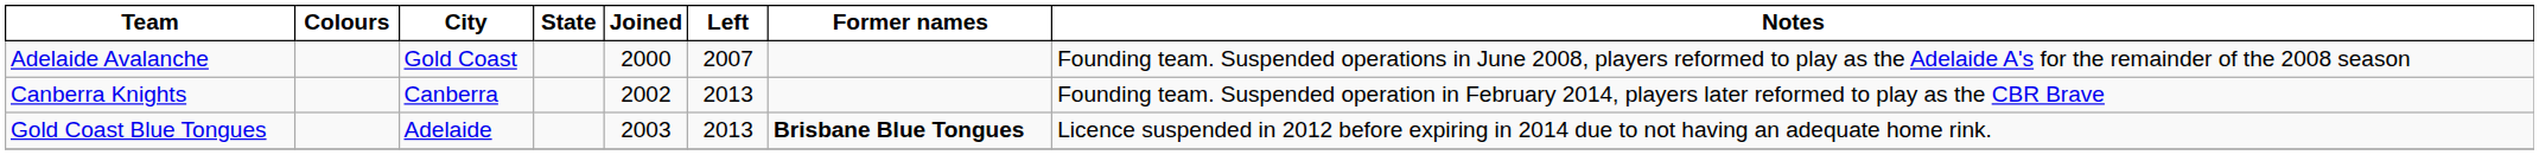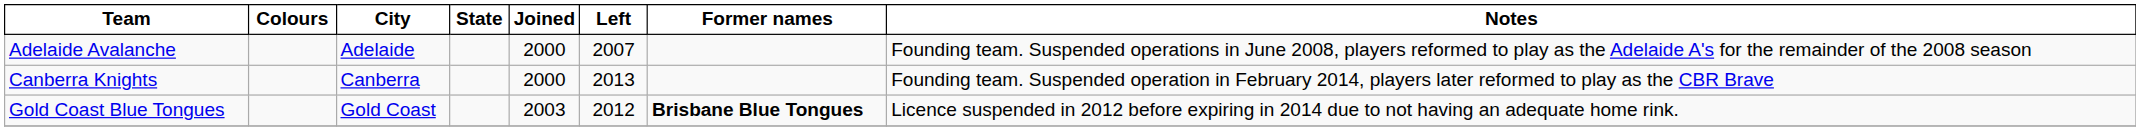Adelaide Avalanche | City: Gold Coast -> Adelaide
Canberra Knights | Joined: 2002 -> 2000
Gold Coast Blue Tongues | City: Adelaide -> Gold Coast
Gold Coast Blue Tongues | Left: 2013 -> 2012
